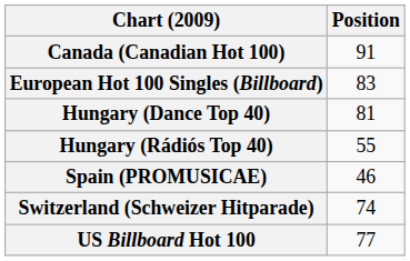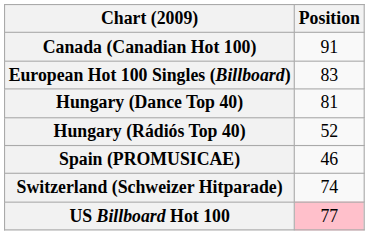Hungary (Rádiós Top 40) | Position: 55 -> 52
US Billboard Hot 100 | Position: no background -> pink background
